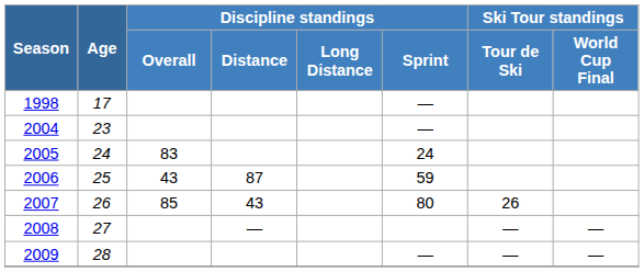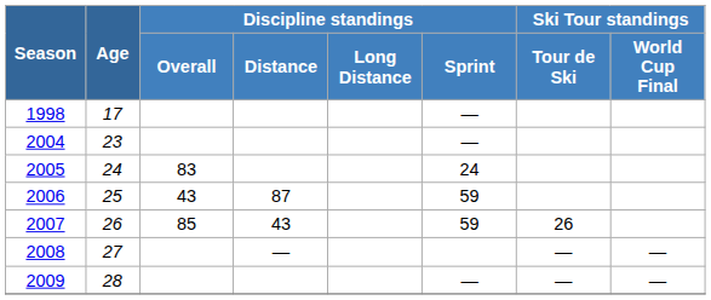2007 | Discipline standings / Sprint: 80 -> 59
